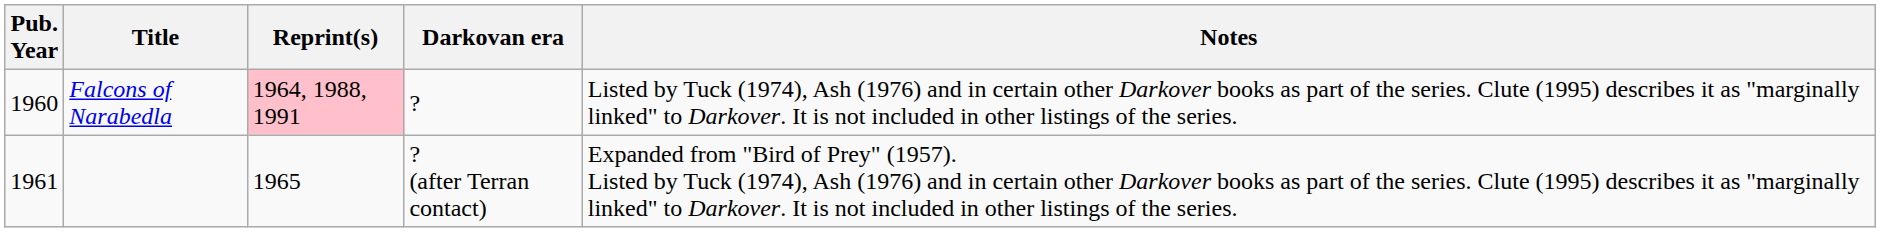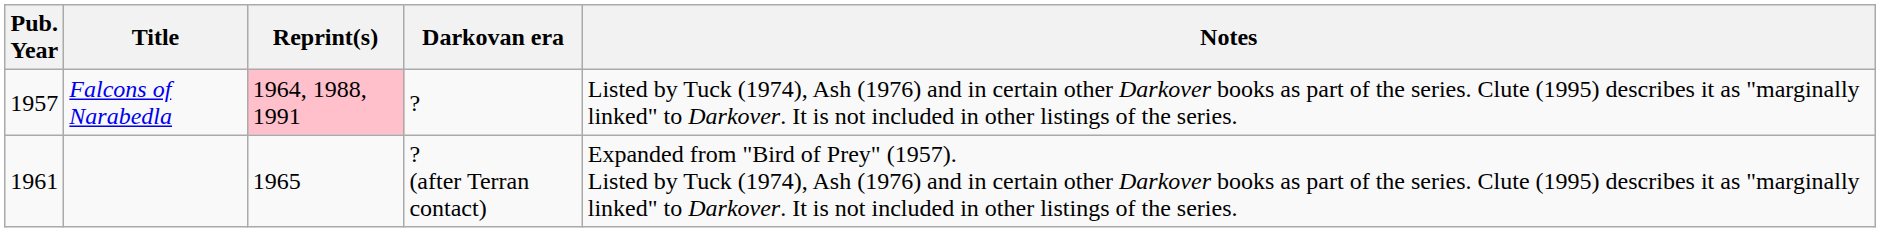Falcons of Narabedla | Pub. Year: 1960 -> 1957
